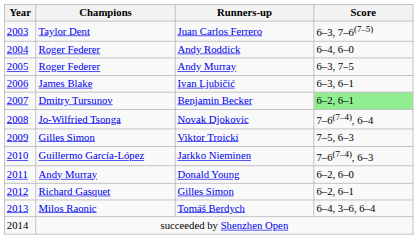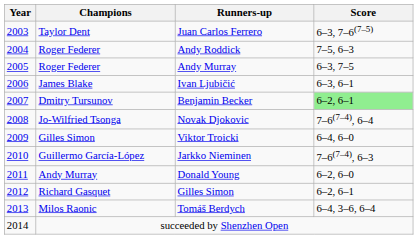Andy Roddick | Score: 6–4, 6–0 -> 7–5, 6–3
Viktor Troicki | Score: 7–5, 6–3 -> 6–4, 6–0
